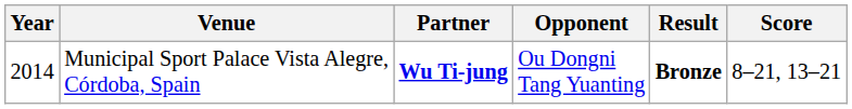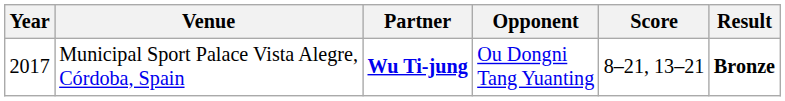columns swapped: Score <-> Result
Municipal Sport Palace Vista Alegre, Córdoba, Spain | Year: 2014 -> 2017
